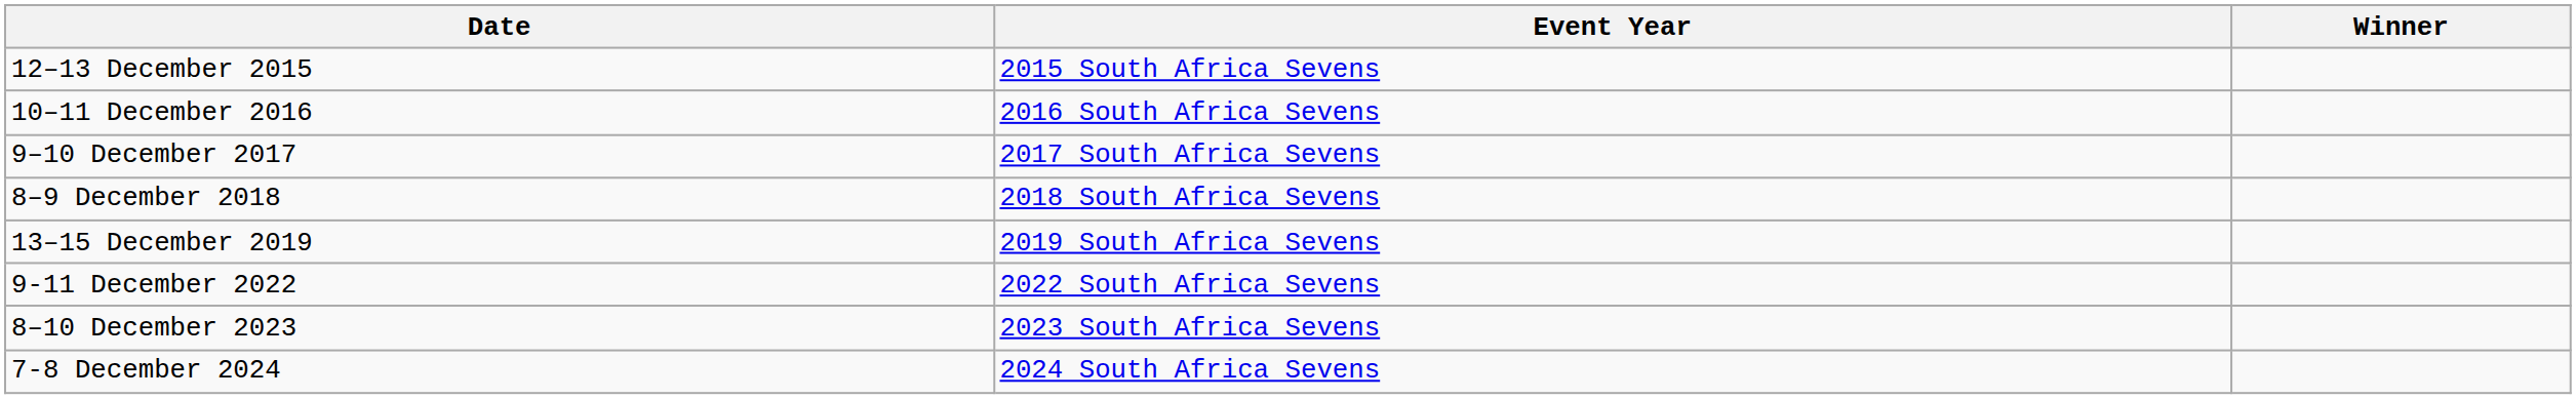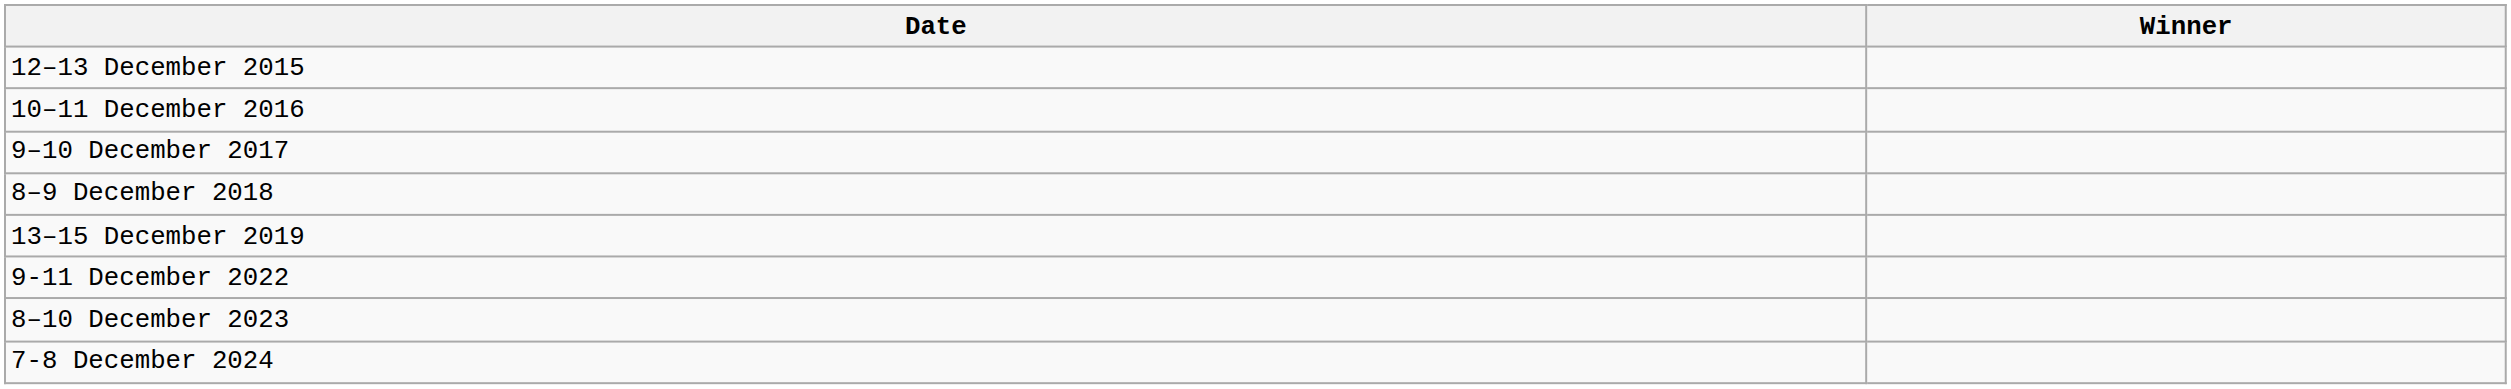- column: Event Year | 2015 South Africa Sevens | 2016 South Africa Sevens | 2017 South Africa Sevens | 2018 South Africa Sevens | 2019 South Africa Sevens | 2022 South Africa Sevens | 2023 South Africa Sevens | 2024 South Africa Sevens
